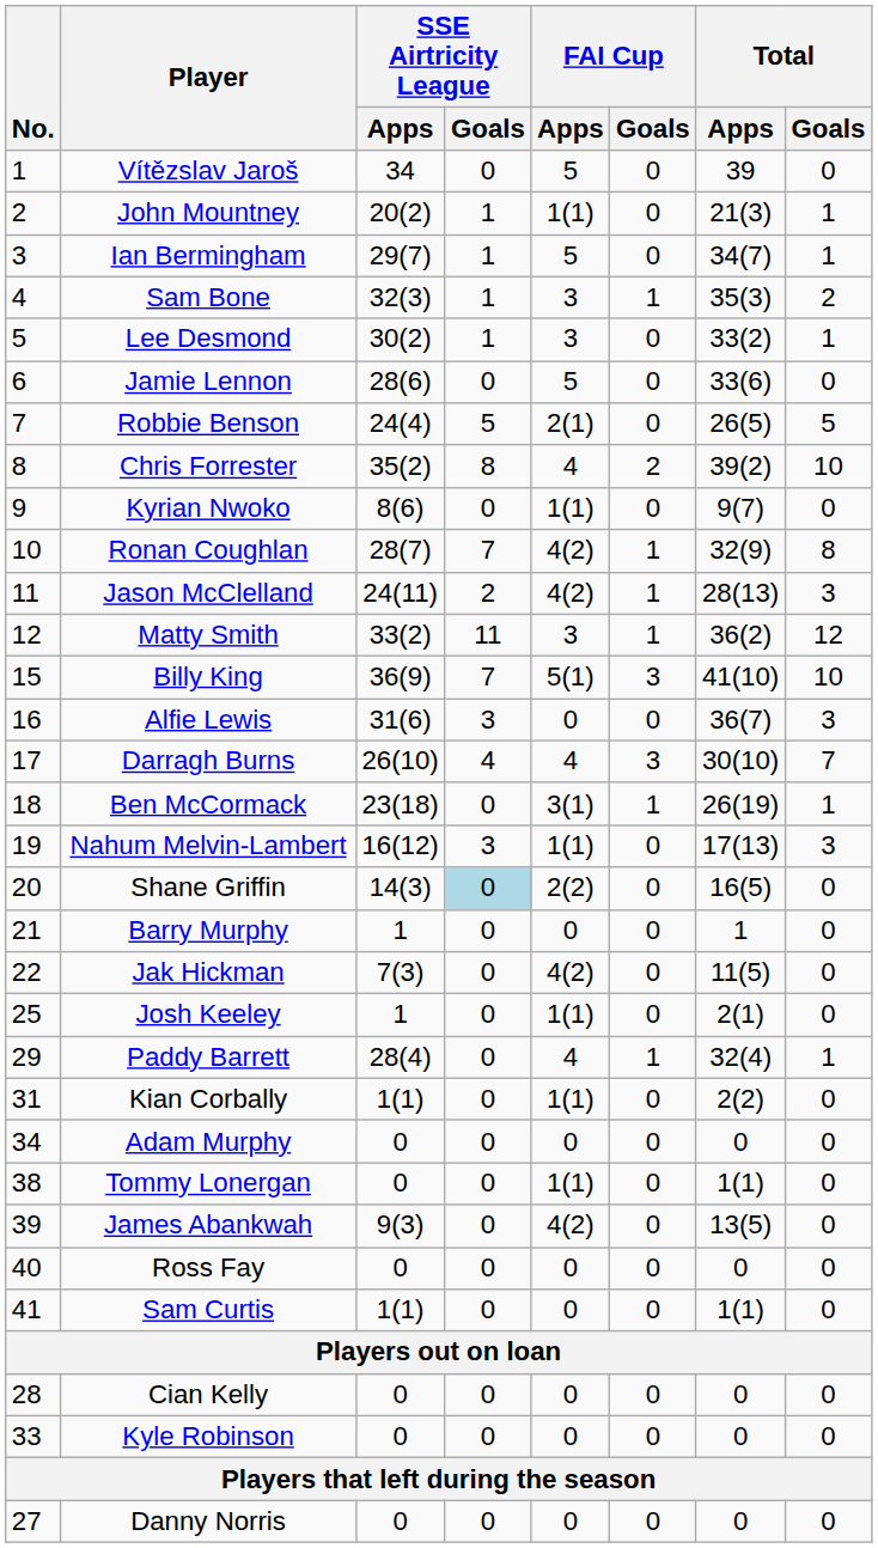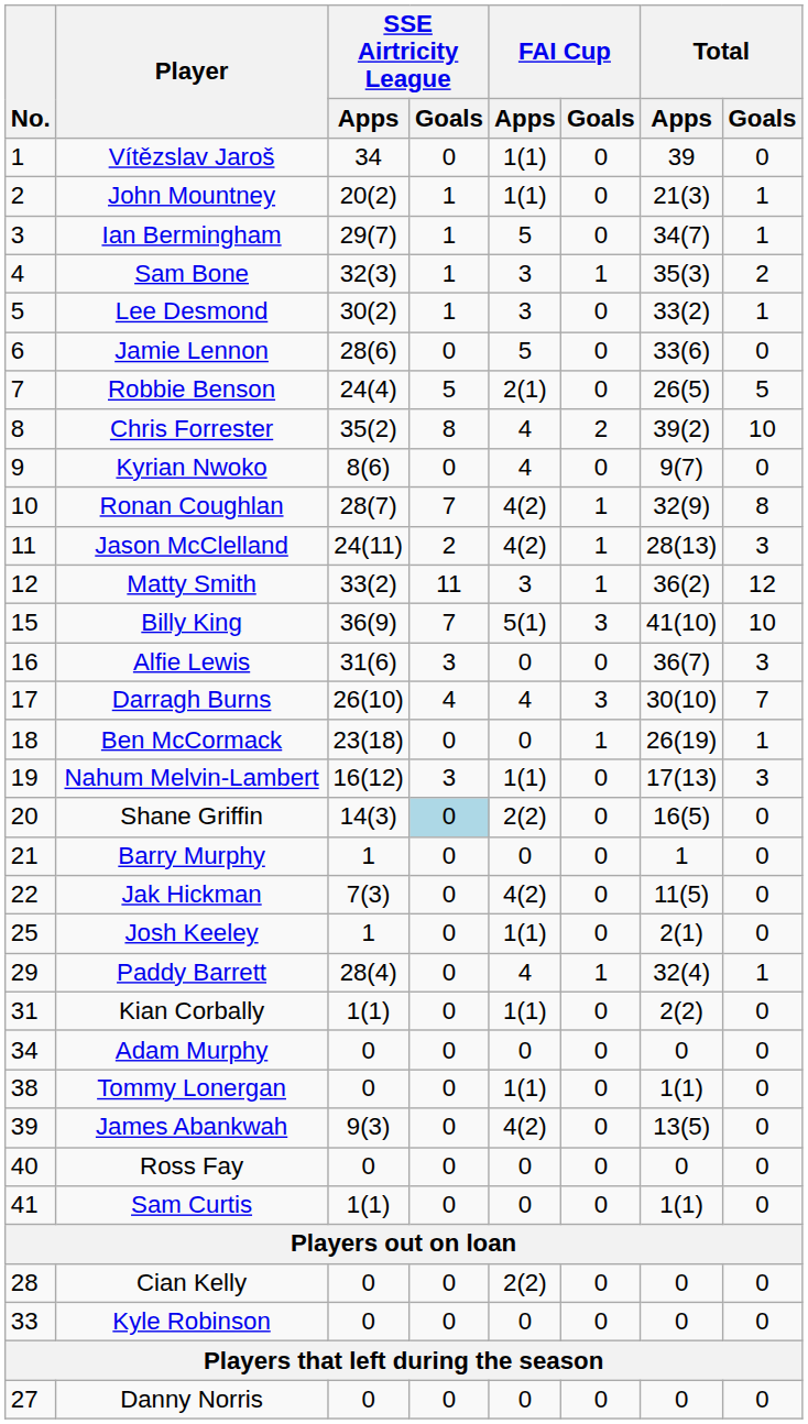Vítězslav Jaroš | FAI Cup / Apps: 5 -> 1(1)
Kyrian Nwoko | FAI Cup / Apps: 1(1) -> 4
Ben McCormack | FAI Cup / Apps: 3(1) -> 0
Cian Kelly | FAI Cup / Apps: 0 -> 2(2)
